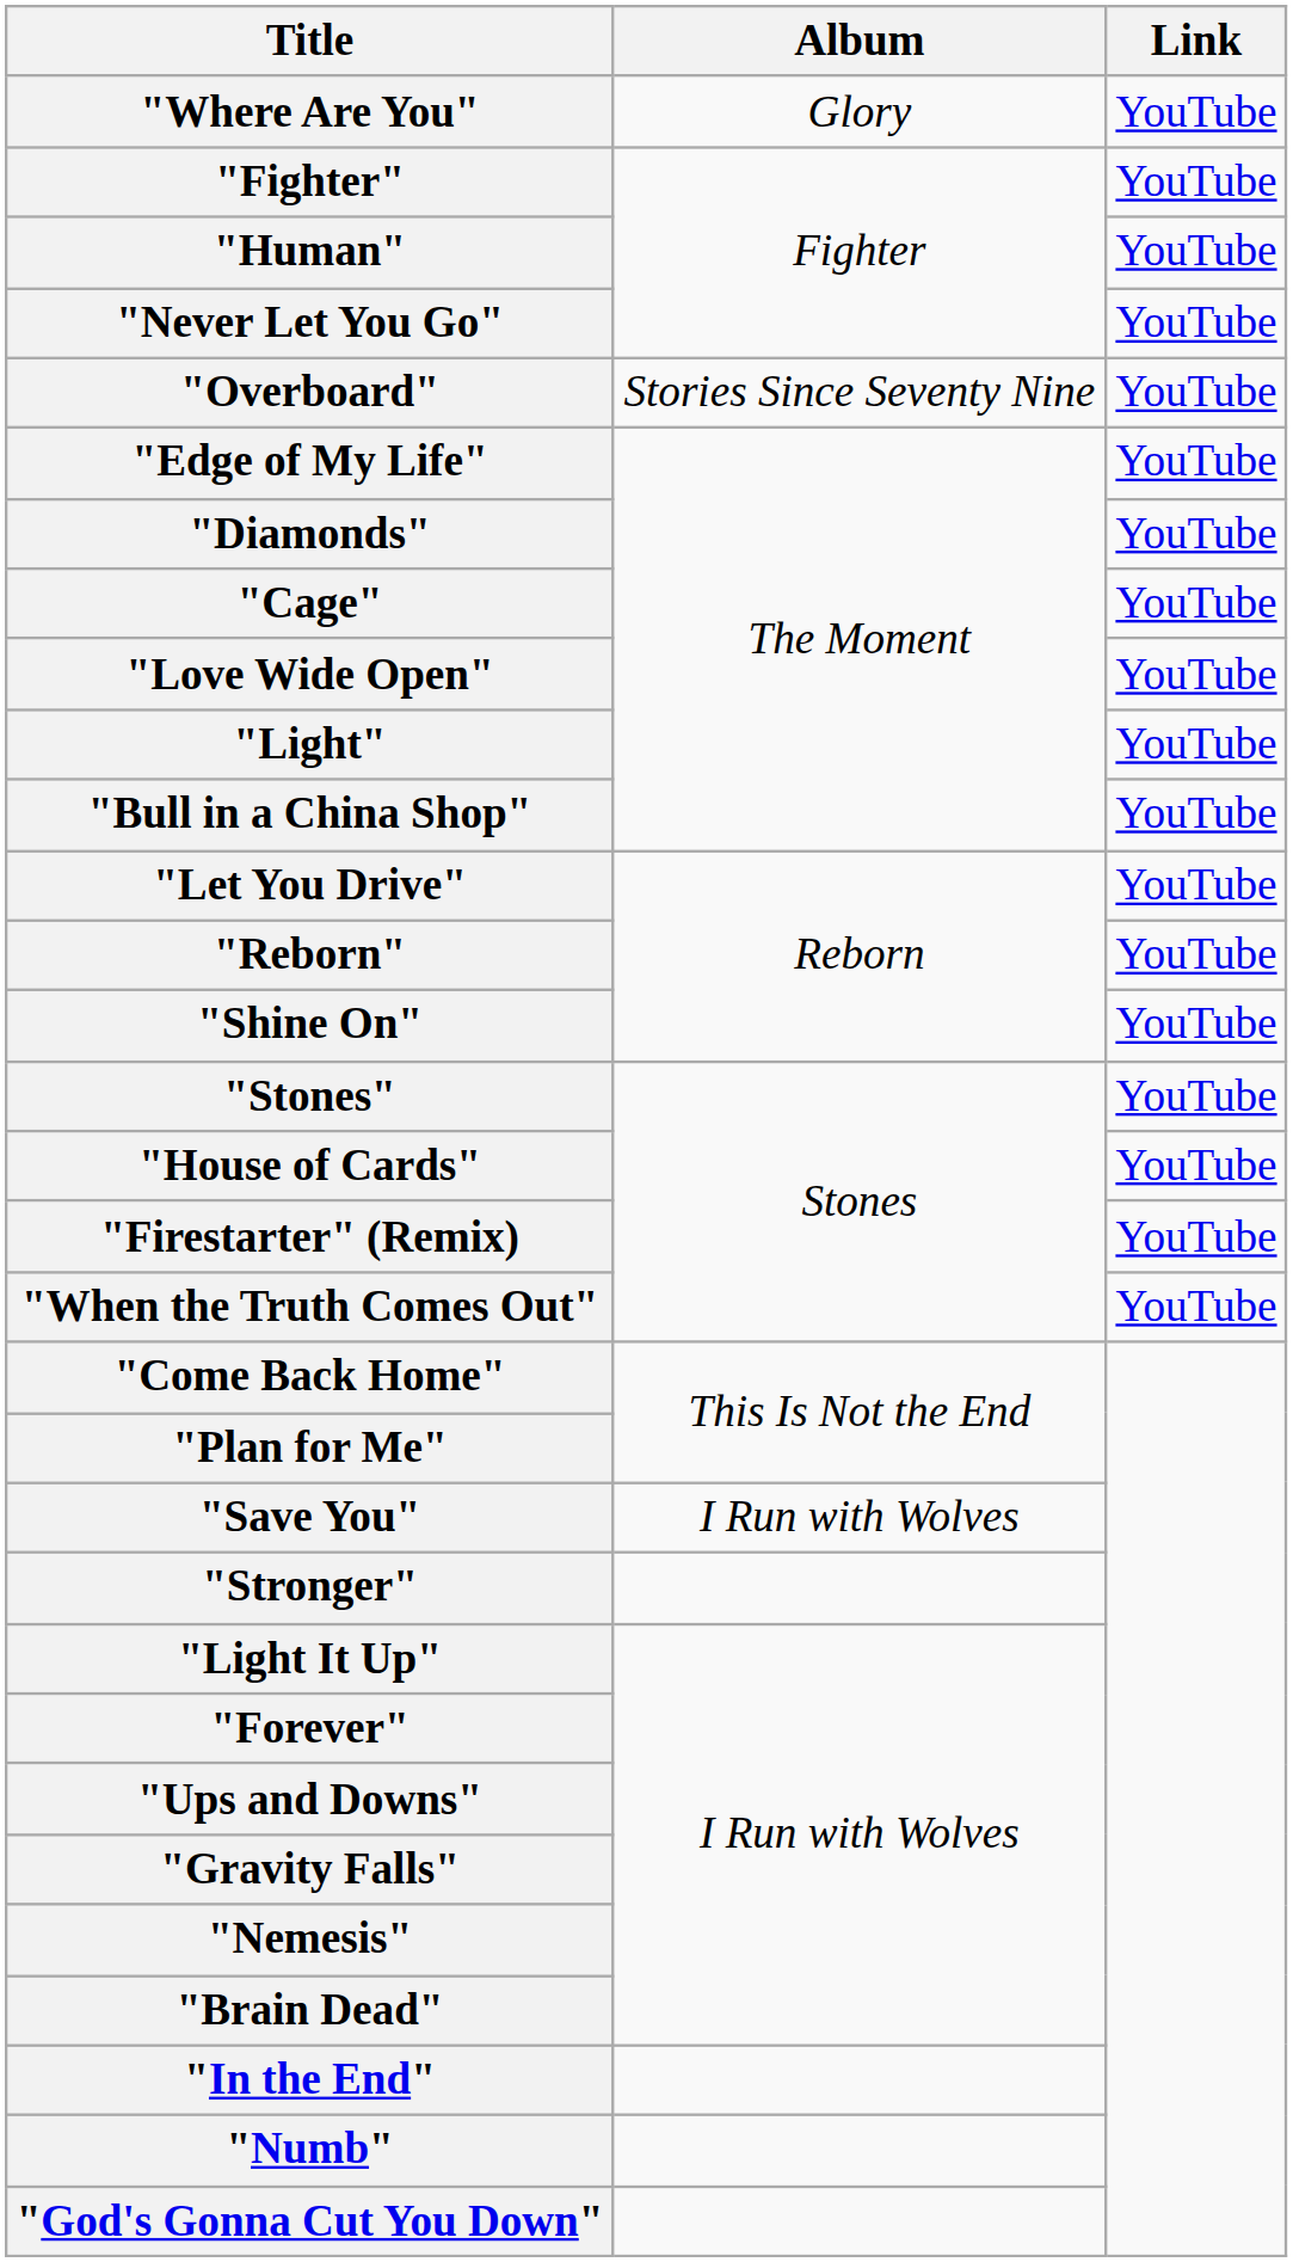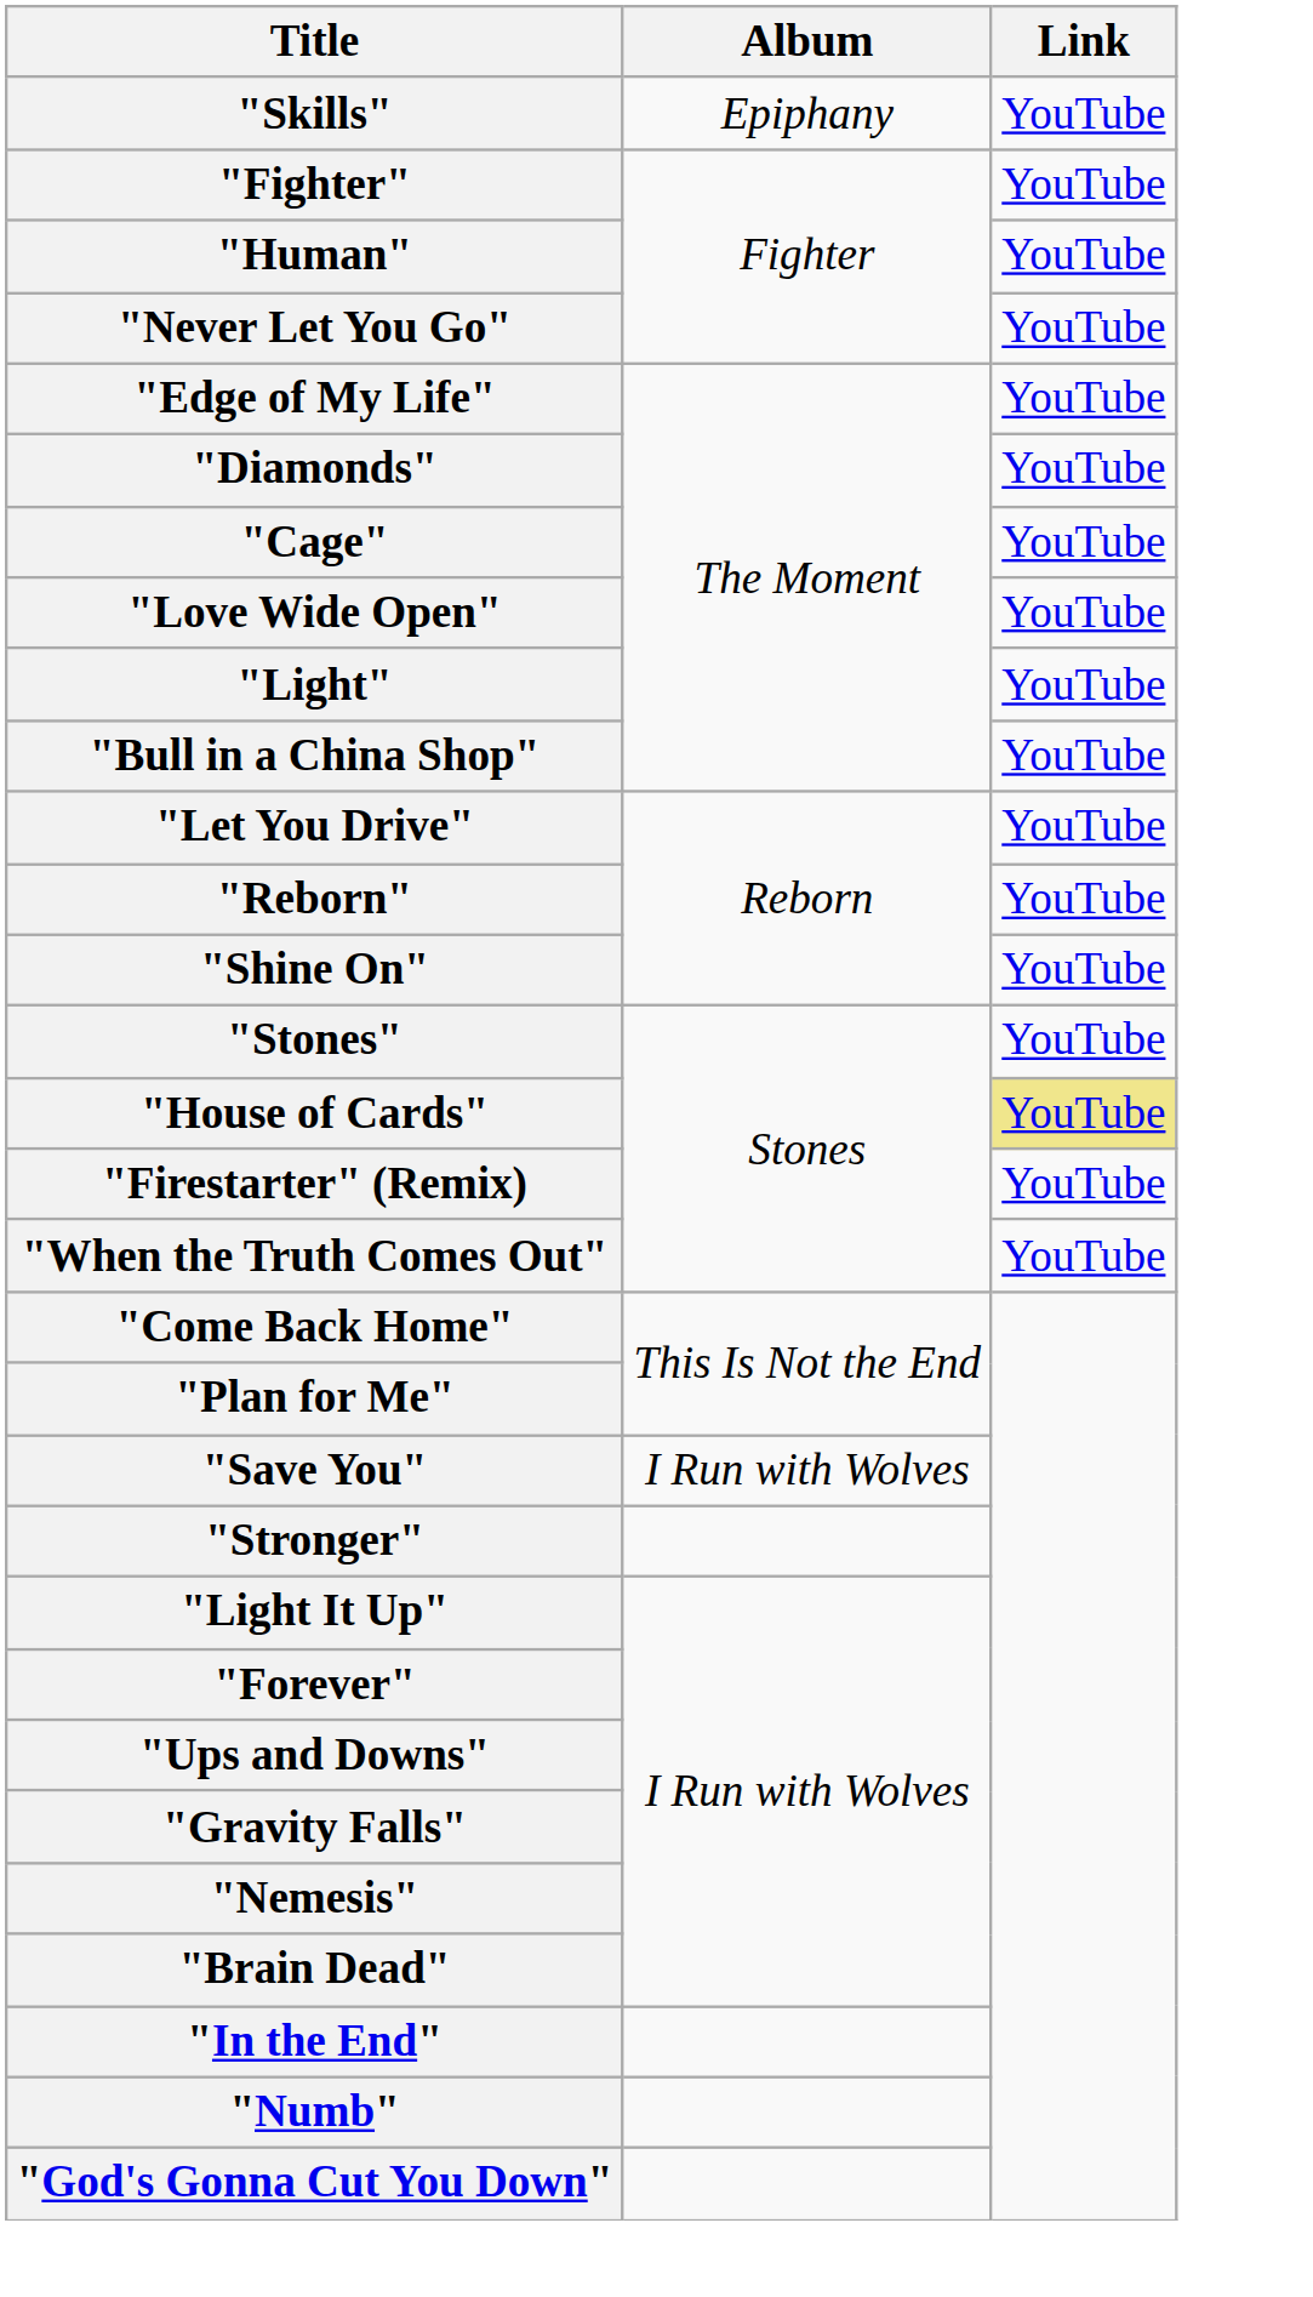+ row: "Skills" | Epiphany | YouTube
- row: "Where Are You" | Glory | YouTube
- row: "Overboard" | Stories Since Seventy Nine | YouTube
"House of Cards" | Link: no background -> khaki background
